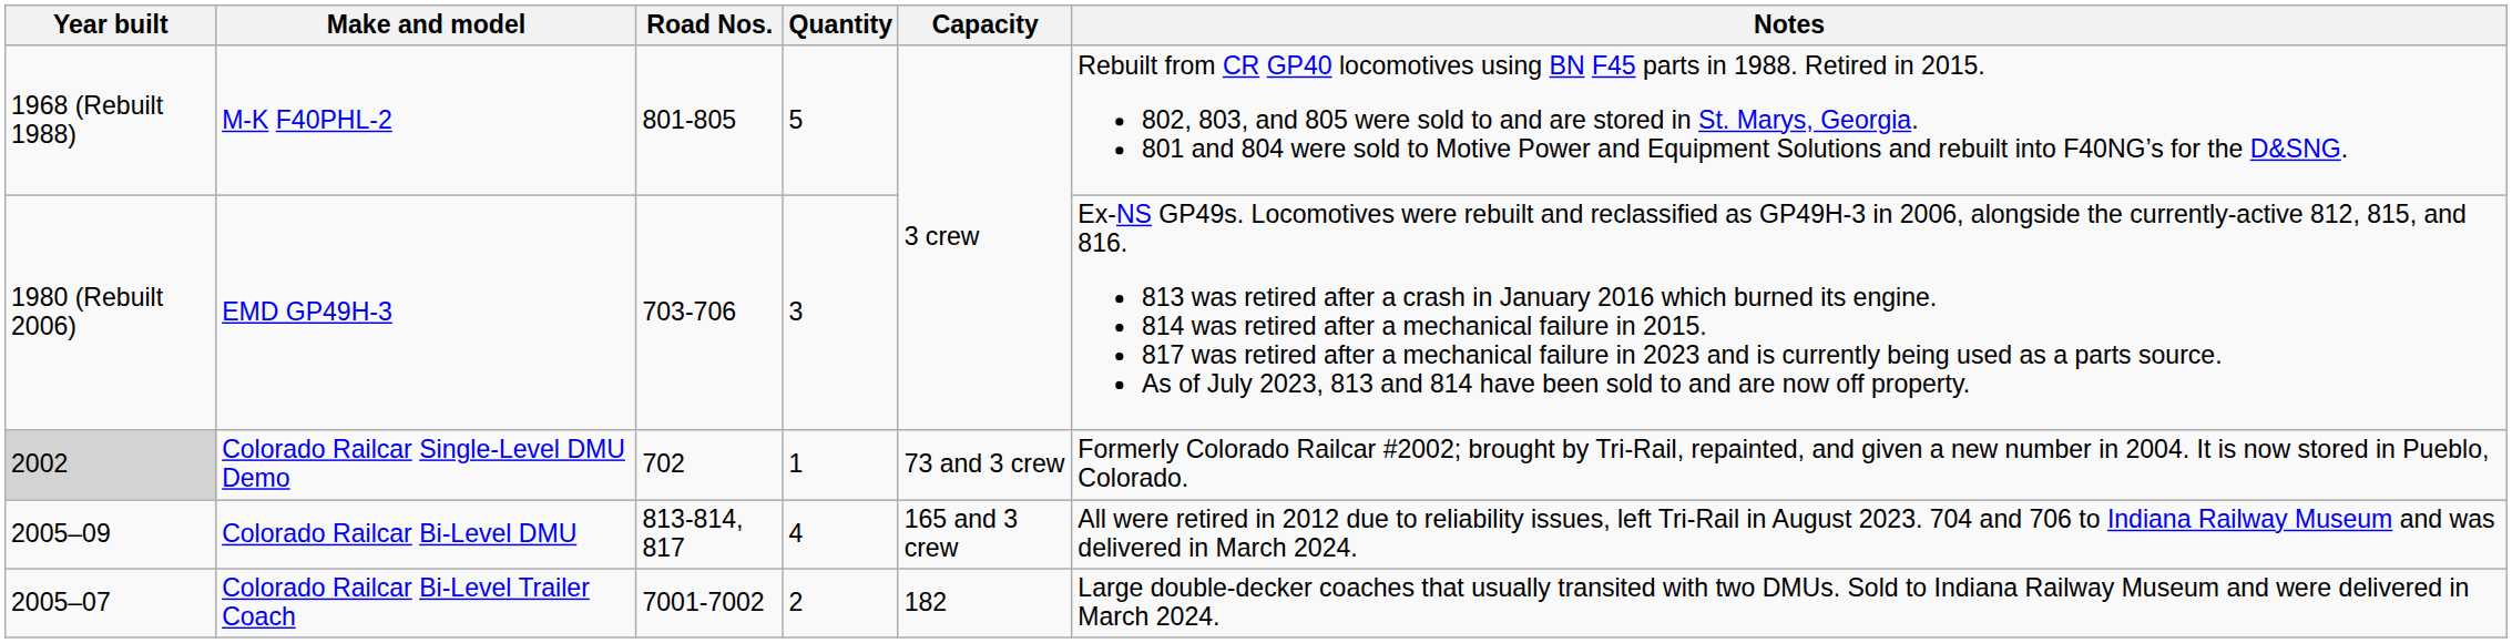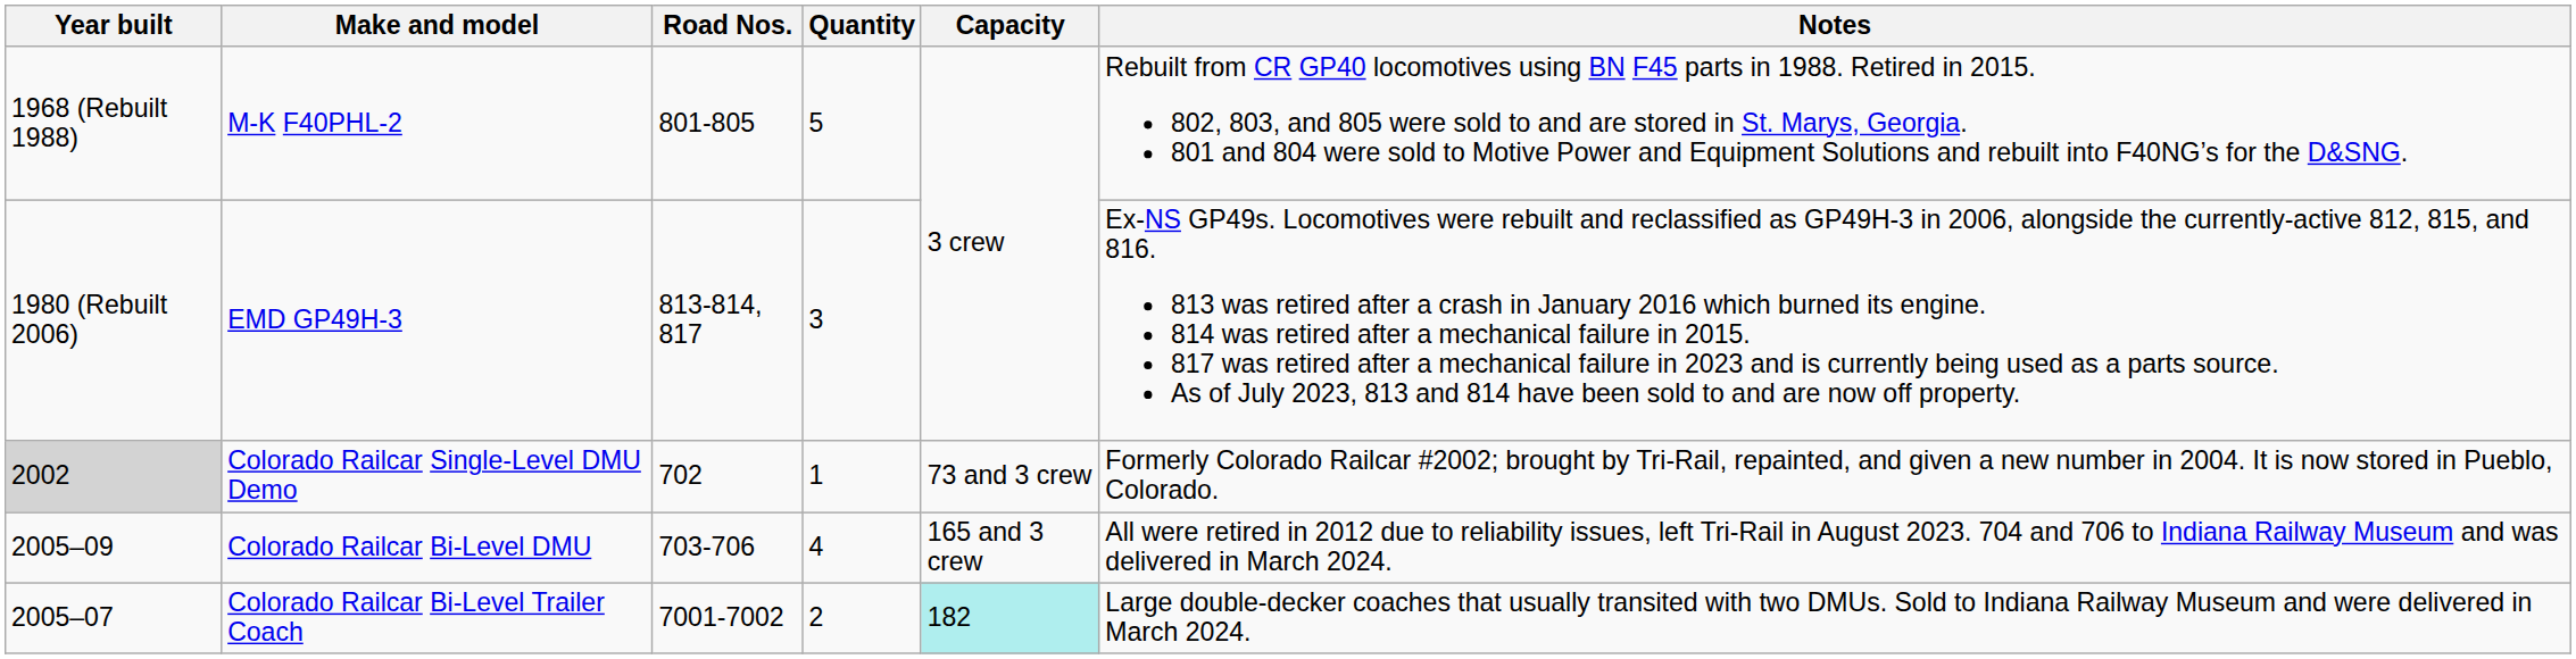EMD GP49H-3 | Road Nos.: 703-706 -> 813-814, 817
Colorado Railcar Bi-Level DMU | Road Nos.: 813-814, 817 -> 703-706
Colorado Railcar Bi-Level Trailer Coach | Capacity: no background -> paleturquoise background
